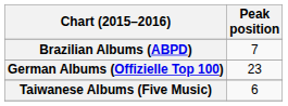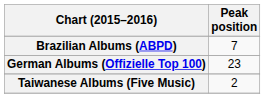Taiwanese Albums (Five Music) | Peak position: 6 -> 2
